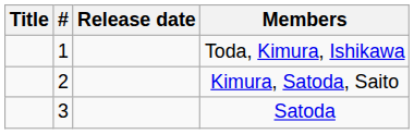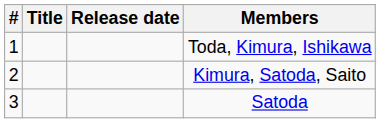columns swapped: # <-> Title
